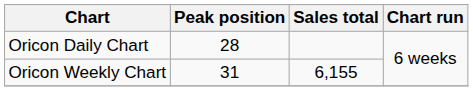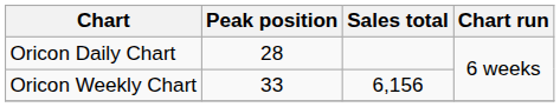Oricon Weekly Chart | Peak position: 31 -> 33
Oricon Weekly Chart | Sales total: 6,155 -> 6,156
